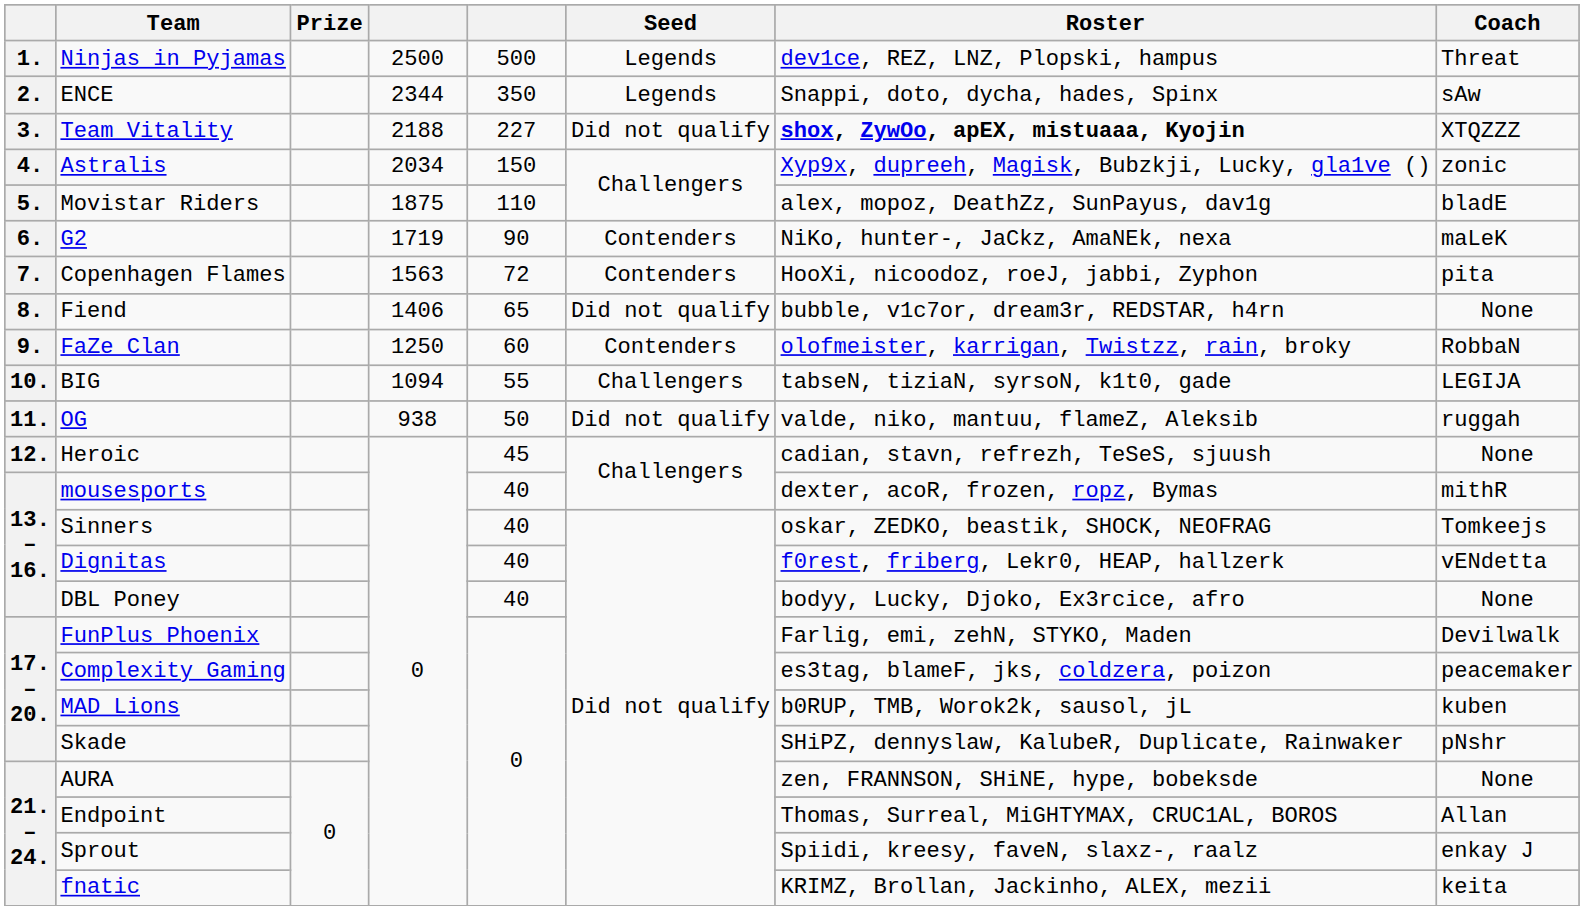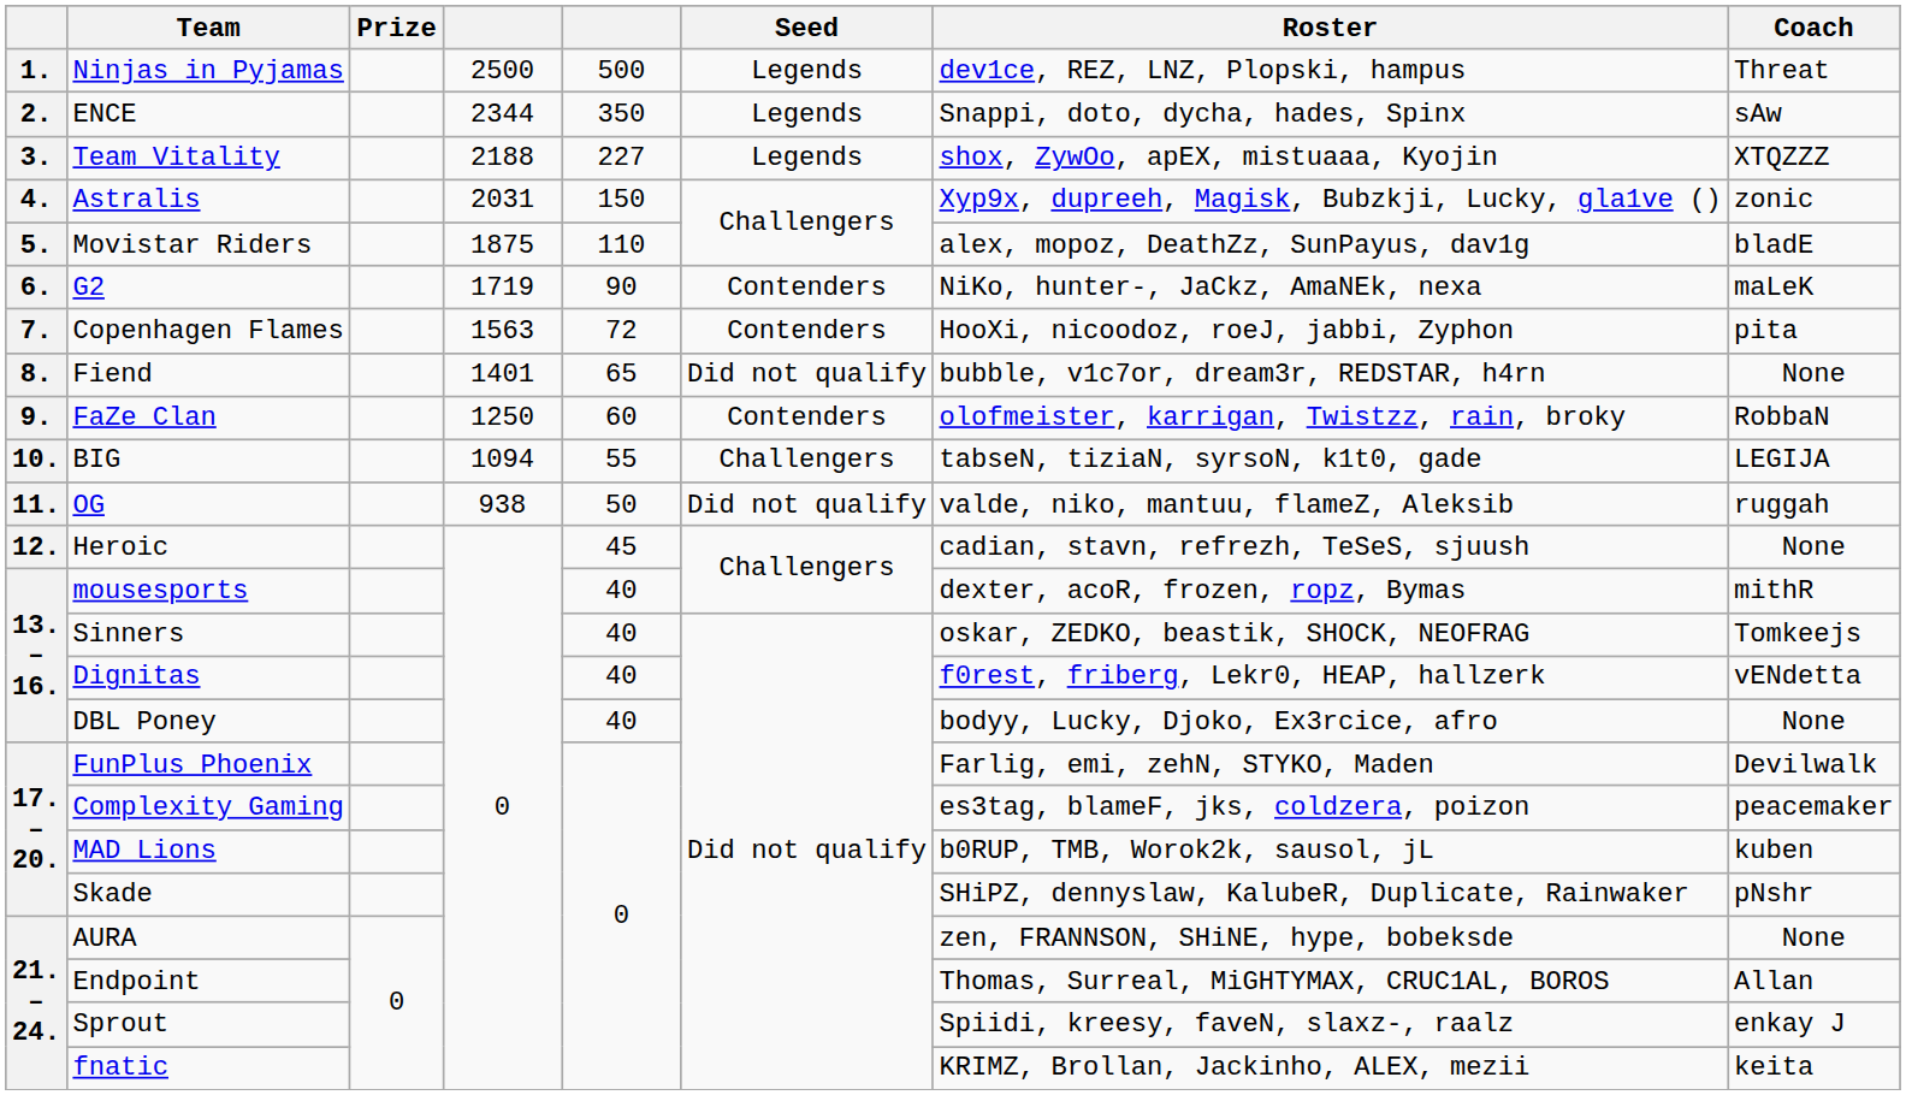Team Vitality | Seed: Did not qualify -> Legends
Team Vitality | Roster: bold -> normal
Astralis | column 4: 2034 -> 2031
Fiend | column 4: 1406 -> 1401
